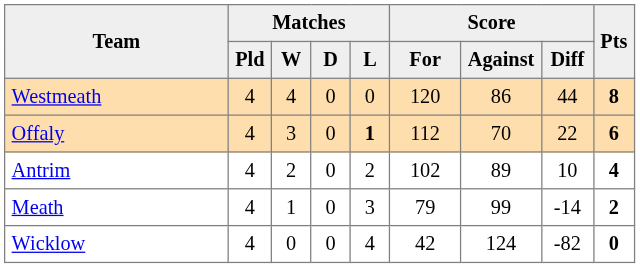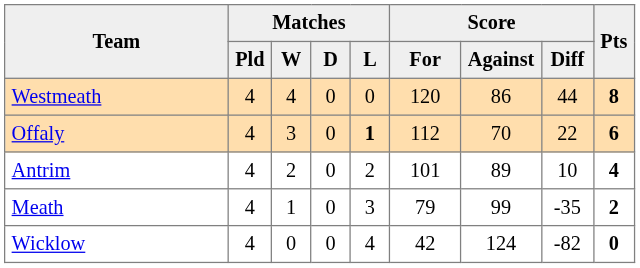Antrim | Score / For: 102 -> 101
Meath | Score / Diff: -14 -> -35
